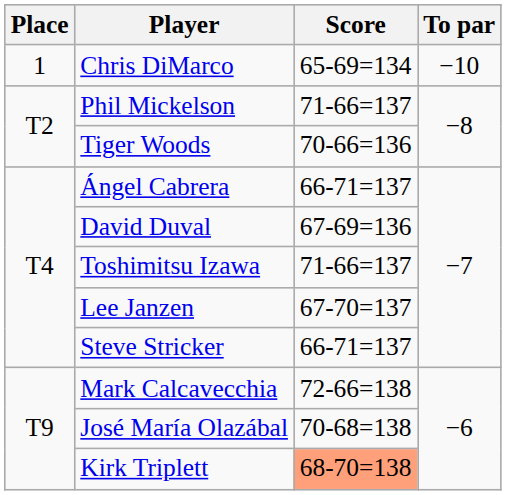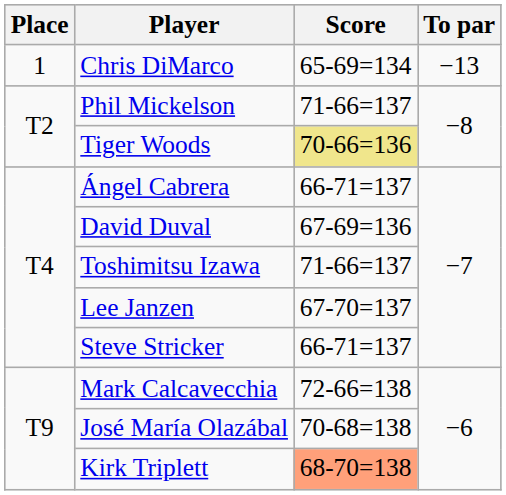Chris DiMarco | To par: −10 -> −13
Tiger Woods | Score: no background -> khaki background
